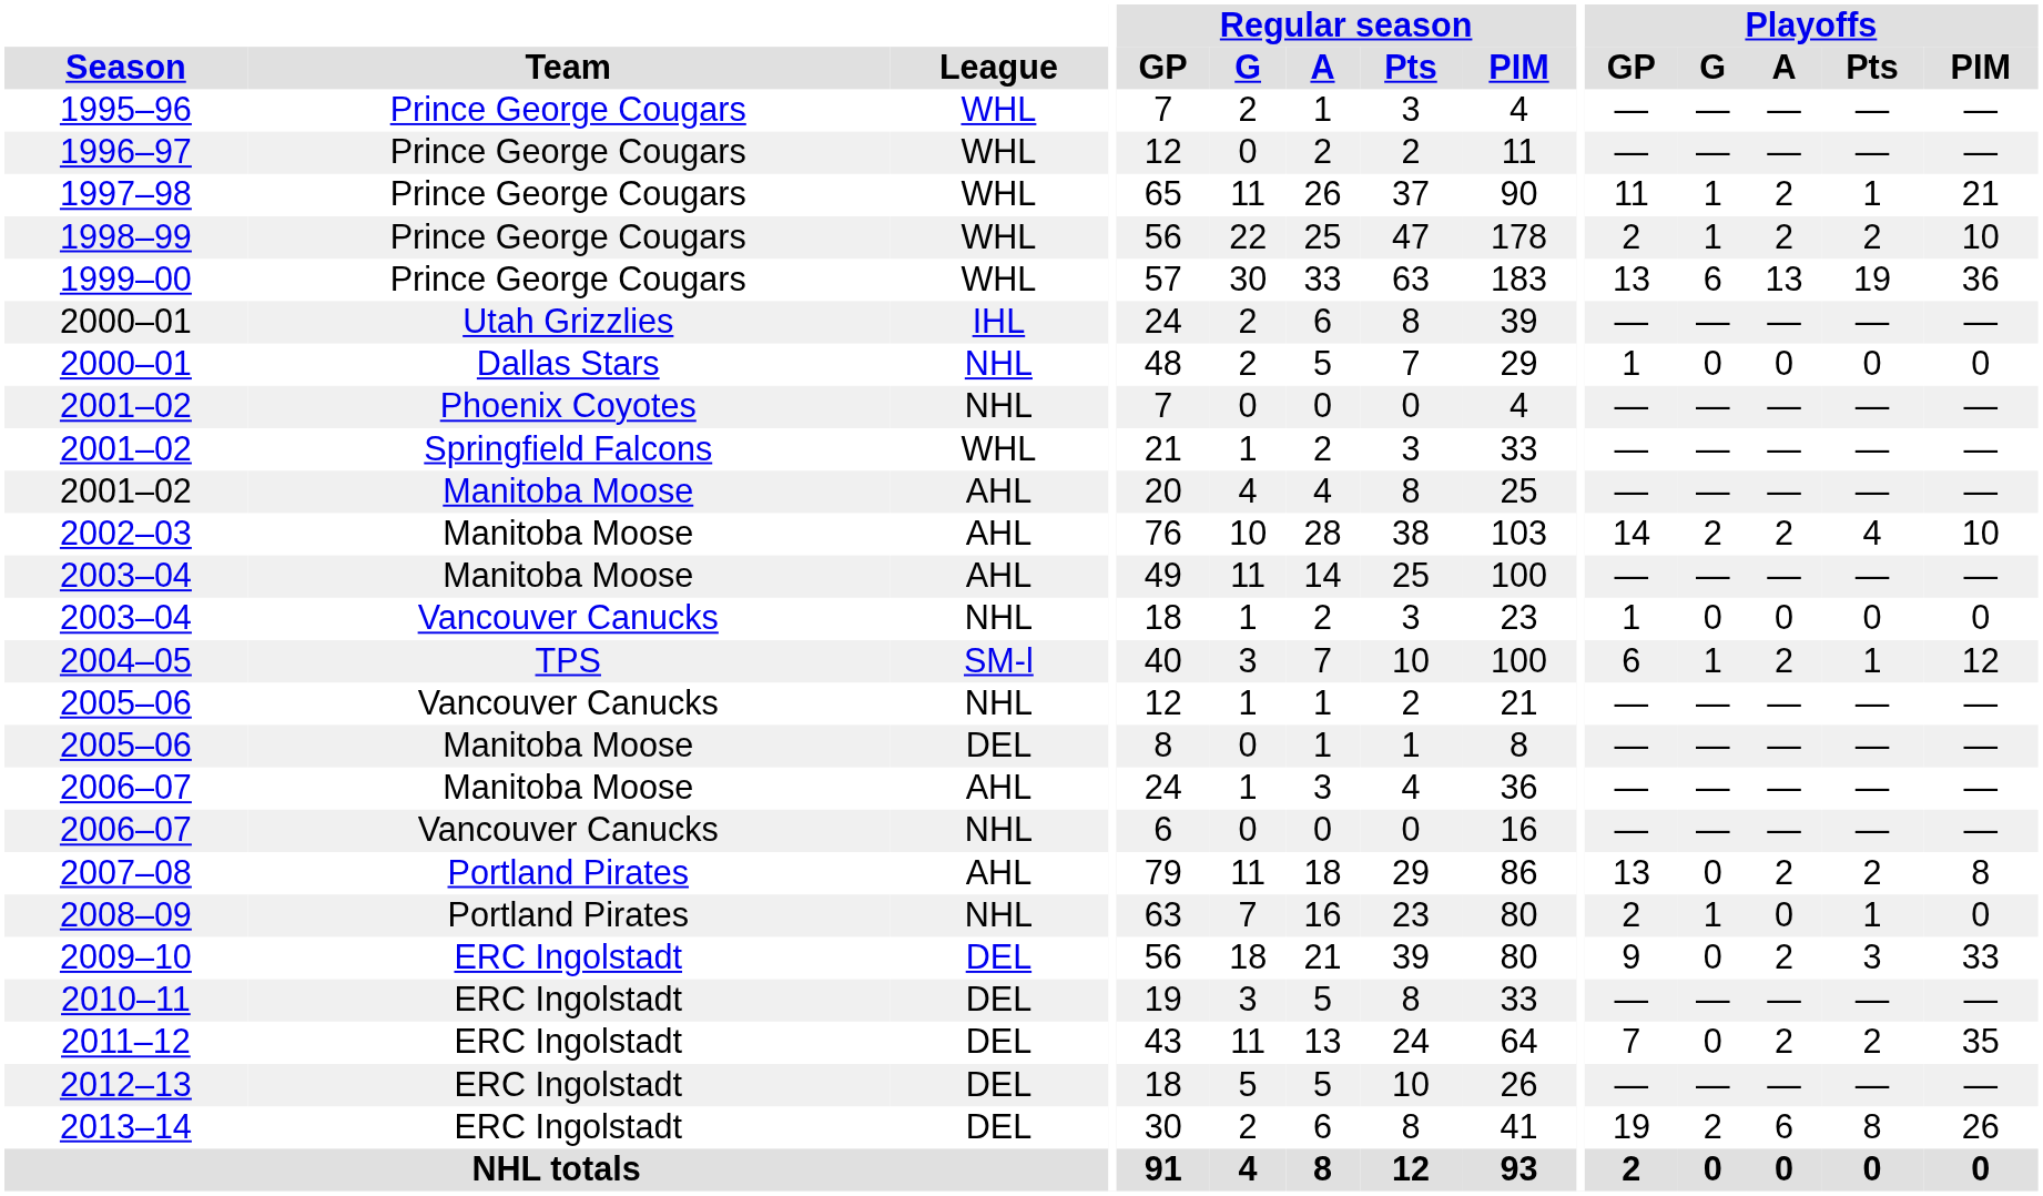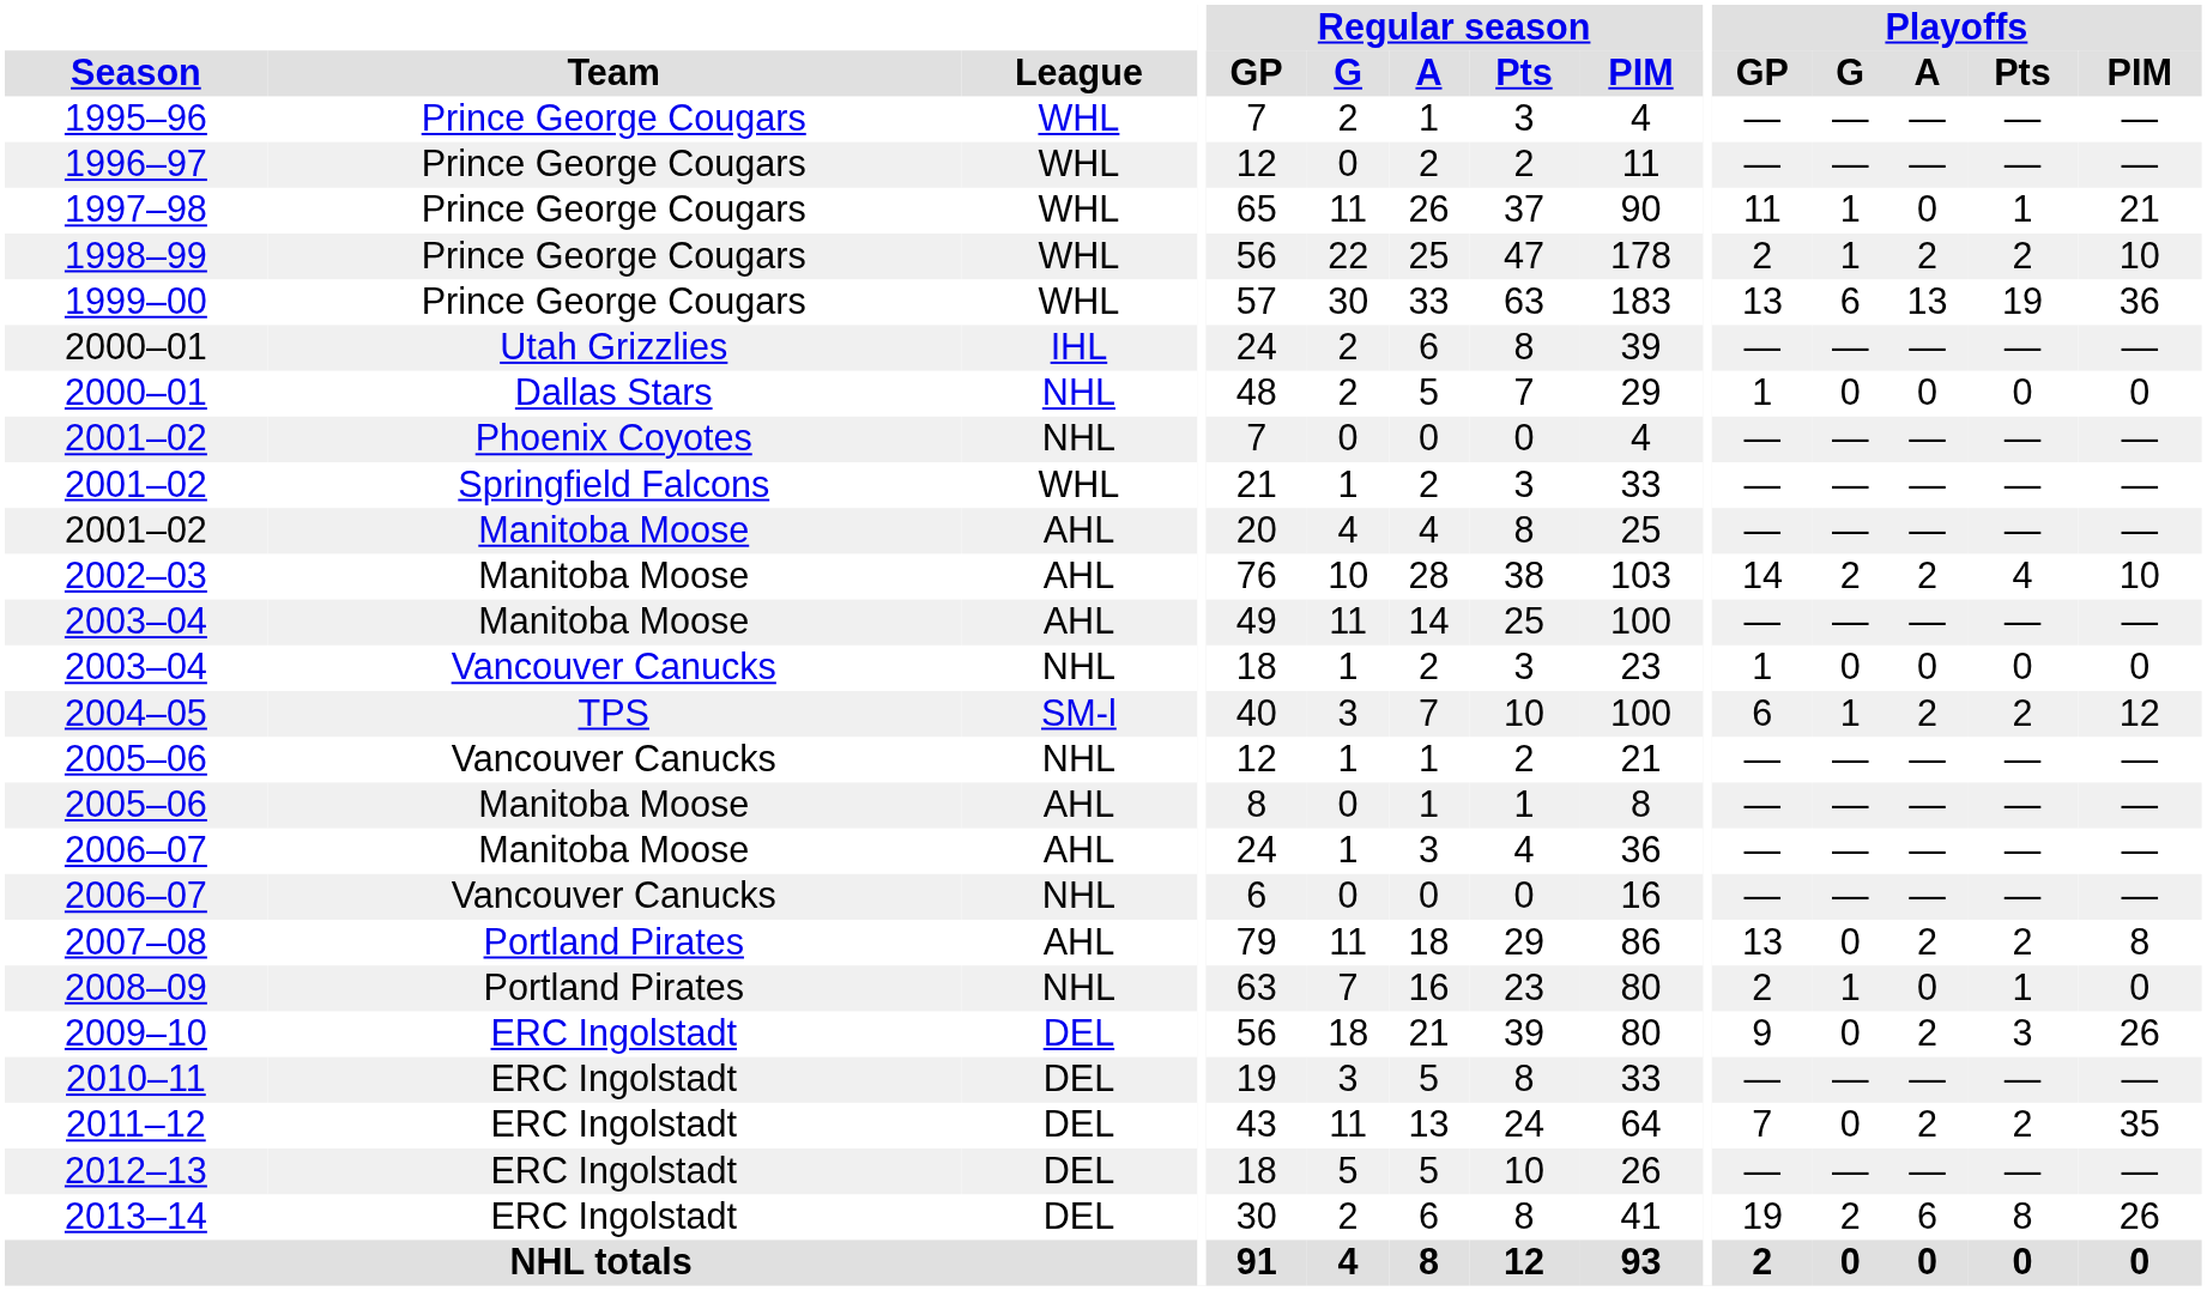1997–98 | Playoffs / A: 2 -> 0
2004–05 | Playoffs / Pts: 1 -> 2
2005–06 / Manitoba Moose | League: DEL -> AHL
2009–10 | Playoffs / PIM: 33 -> 26
